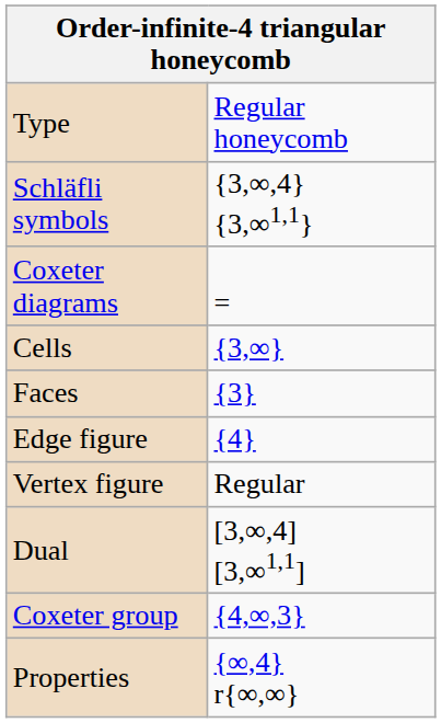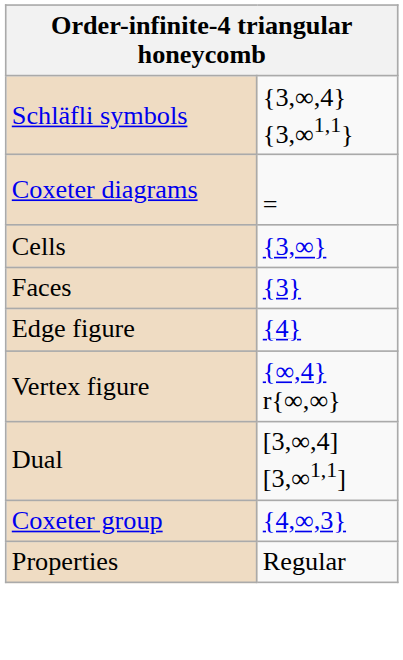- row: Type | Regular honeycomb
Vertex figure | column 2: Regular -> {∞,4} r{∞,∞}
Properties | column 2: {∞,4} r{∞,∞} -> Regular
